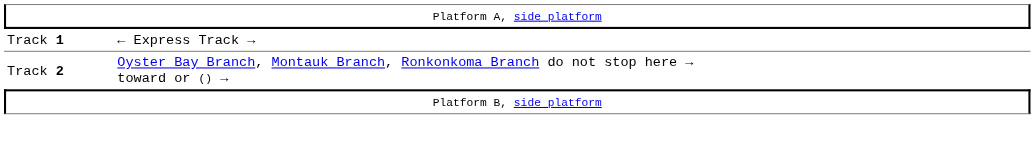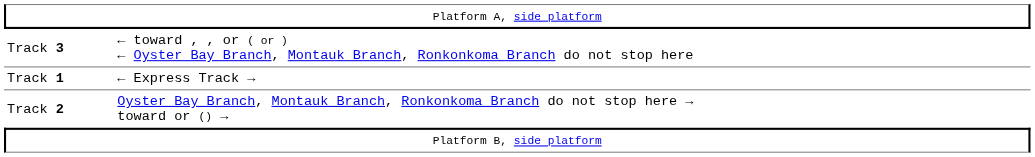+ row: Track 3 | ← toward , , or ( or ) ← Oyster Bay Branch, Montauk Branch, Ronkonkoma Branch do not stop here
